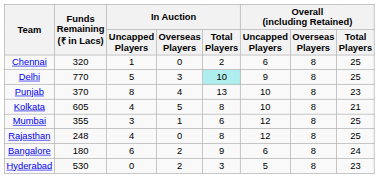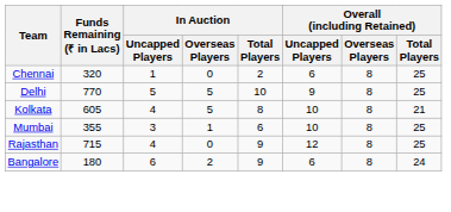Delhi | In Auction / Overseas Players: 3 -> 5
Delhi | In Auction / Total Players: paleturquoise background -> no background
- row: Punjab | 370 | 8 | 4 | 13 | 10 | 8 | 23
Mumbai | Overall (including Retained) / Uncapped Players: 12 -> 10
Rajasthan | Funds Remaining (₹ in Lacs): 248 -> 715
Rajasthan | In Auction / Total Players: 8 -> 9
- row: Hyderabad | 530 | 0 | 2 | 3 | 5 | 8 | 23
